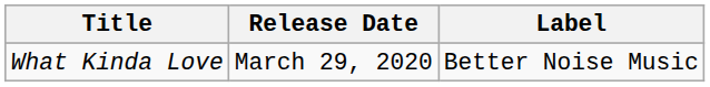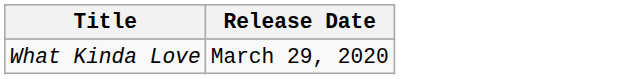- column: Label | Better Noise Music
